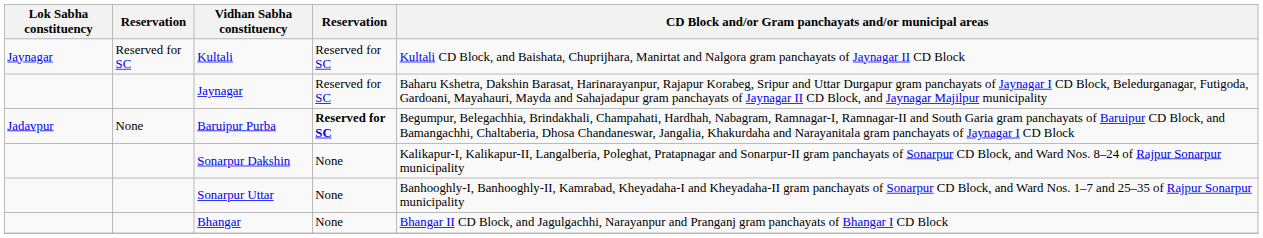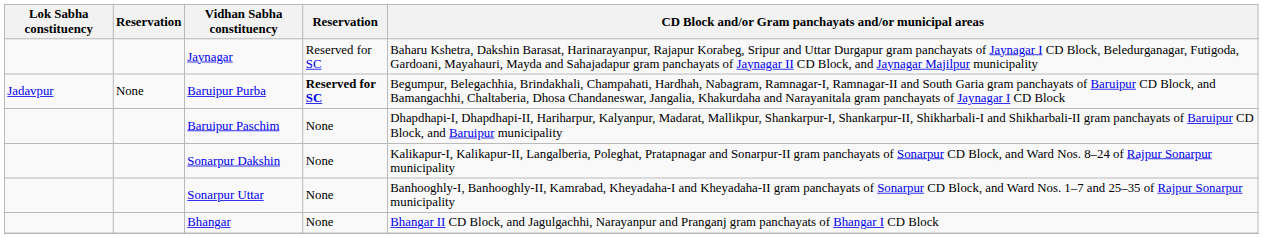- row: Jaynagar | Reserved for SC | Kultali | Reserved for SC | Kultali CD Block, and Baishata, Chuprijhara, Manirtat and Nalgora gram panchayats of Jaynagar II CD Block
+ row: Baruipur Paschim | None | Dhapdhapi-I, Dhapdhapi-II, Hariharpur, Kalyanpur, Madarat, Mallikpur, Shankarpur-I, Shankarpur-II, Shikharbali-I and Shikharbali-II gram panchayats of Baruipur CD Block, and Baruipur municipality
